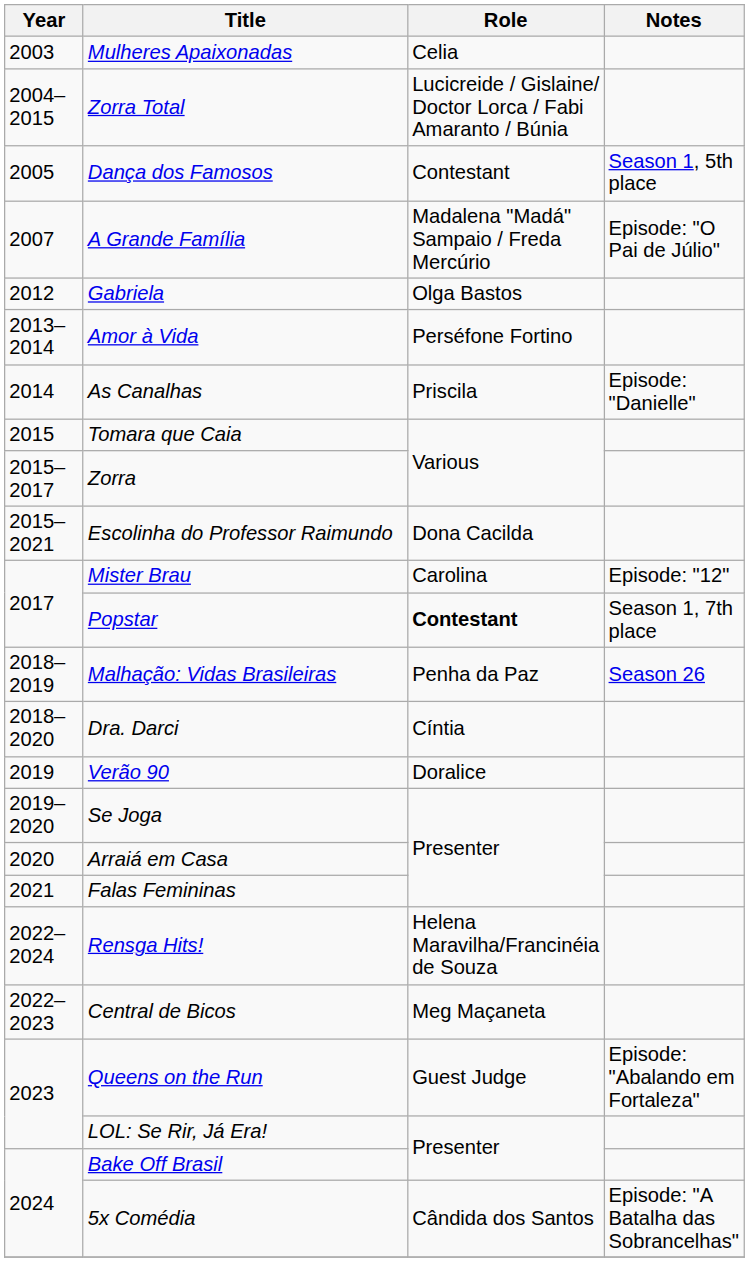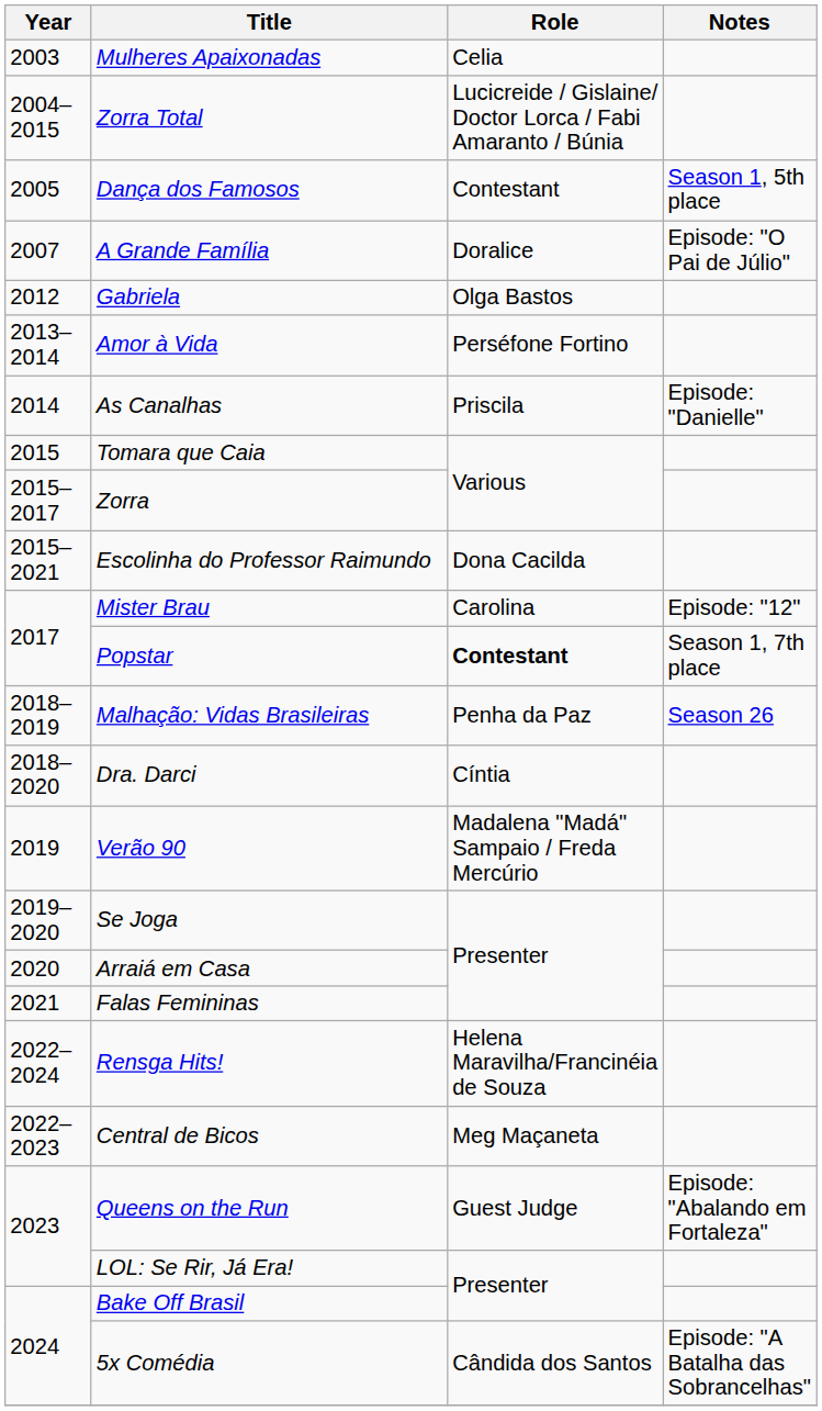A Grande Família | Role: Madalena "Madá" Sampaio / Freda Mercúrio -> Doralice
Verão 90 | Role: Doralice -> Madalena "Madá" Sampaio / Freda Mercúrio
